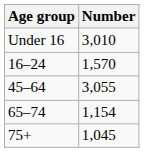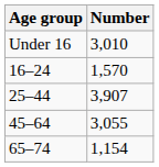+ row: 25–44 | 3,907
- row: 75+ | 1,045
